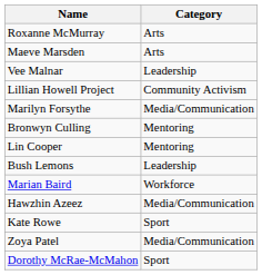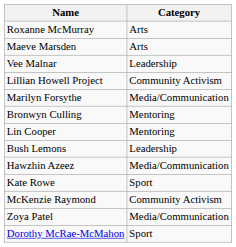- row: Marian Baird | Workforce
+ row: McKenzie Raymond | Community Activism
